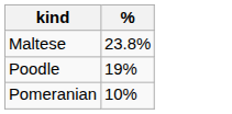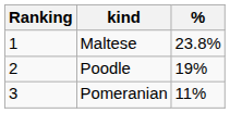+ column: Ranking | 1 | 2 | 3
Pomeranian | %: 10% -> 11%
